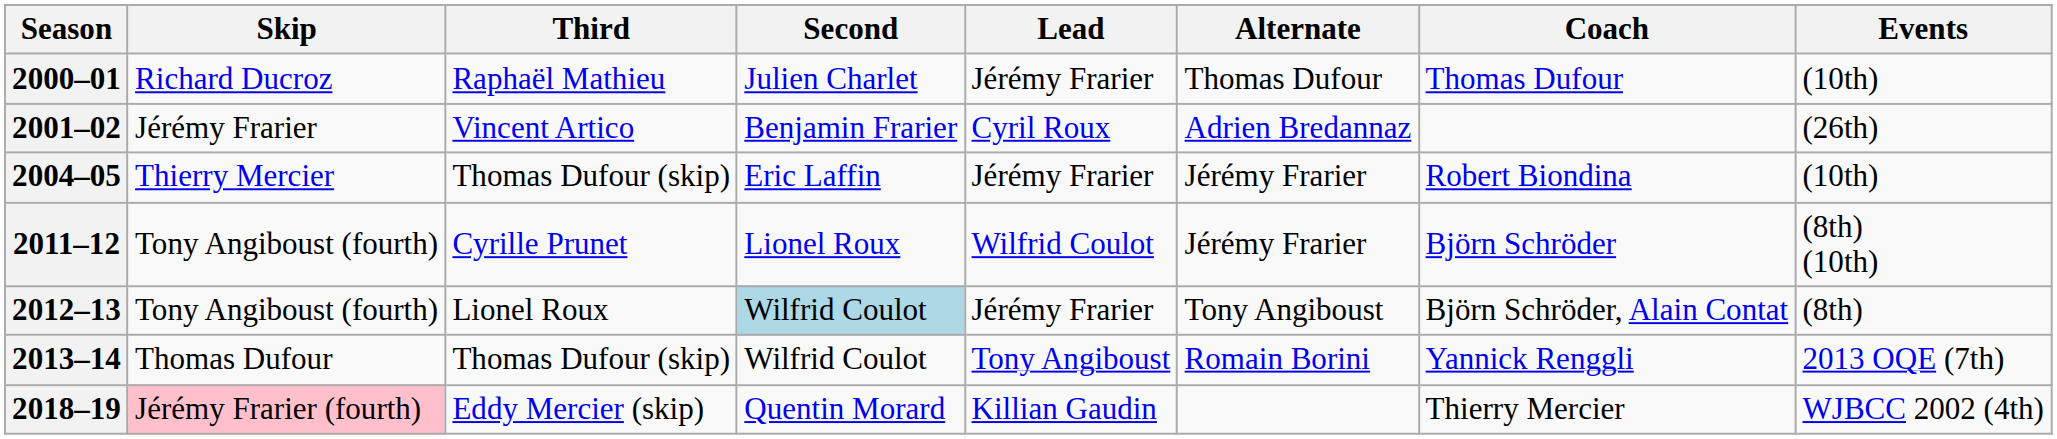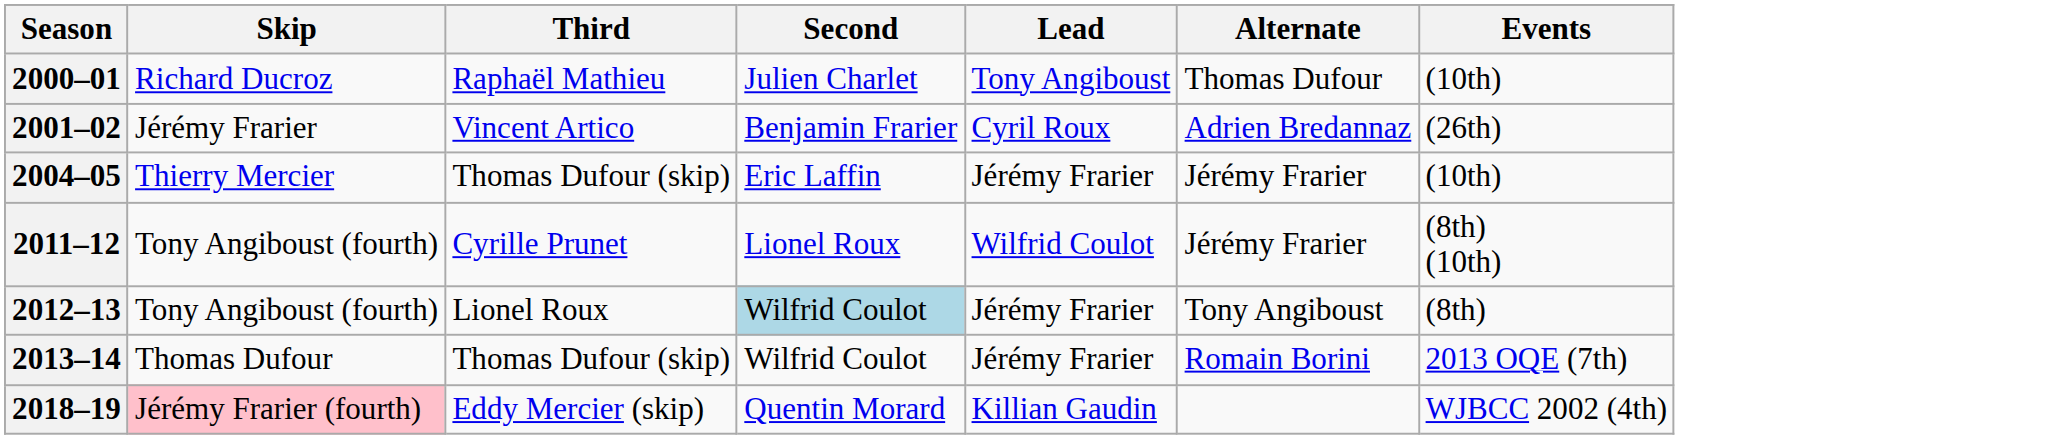- column: Coach | Thomas Dufour | Robert Biondina | Björn Schröder | Björn Schröder, Alain Contat | Yannick Renggli | Thierry Mercier
2000–01 | Lead: Jérémy Frarier -> Tony Angiboust
2013–14 | Lead: Tony Angiboust -> Jérémy Frarier
